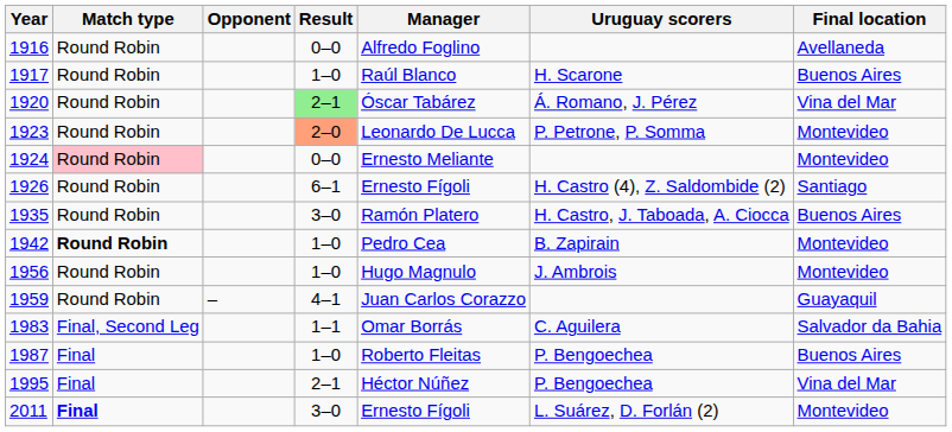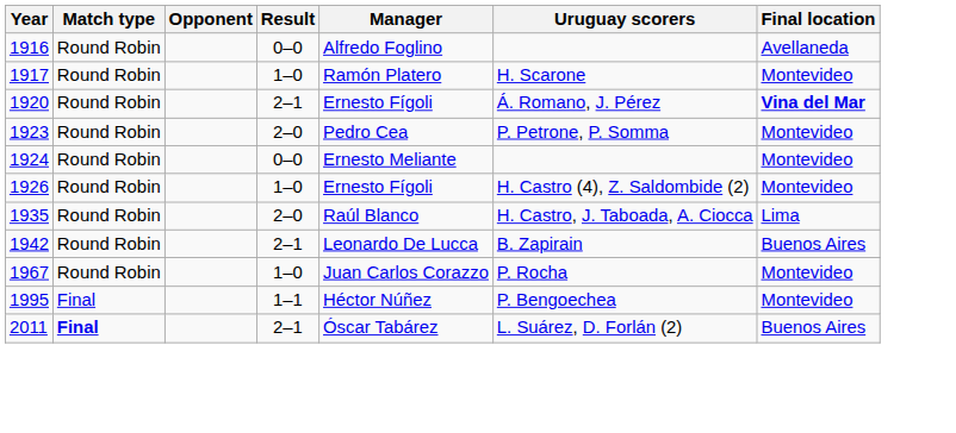1917 | Manager: Raúl Blanco -> Ramón Platero
1917 | Final location: Buenos Aires -> Montevideo
1920 | Result: lightgreen background -> no background
1920 | Manager: Óscar Tabárez -> Ernesto Fígoli
1920 | Final location: normal -> bold
1923 | Result: lightsalmon background -> no background
1923 | Manager: Leonardo De Lucca -> Pedro Cea
1924 | Match type: pink background -> no background
1926 | Result: 6–1 -> 1–0
1926 | Final location: Santiago -> Montevideo
1935 | Result: 3–0 -> 2–0
1935 | Manager: Ramón Platero -> Raúl Blanco
1935 | Final location: Buenos Aires -> Lima
1942 | Match type: bold -> normal
1942 | Result: 1–0 -> 2–1
1942 | Manager: Pedro Cea -> Leonardo De Lucca
1942 | Final location: Montevideo -> Buenos Aires
- row: 1956 | Round Robin | 1–0 | Hugo Magnulo | J. Ambrois | Montevideo
- row: 1959 | Round Robin | – | 4–1 | Juan Carlos Corazzo | Guayaquil
+ row: 1967 | Round Robin | 1–0 | Juan Carlos Corazzo | P. Rocha | Montevideo
- row: 1983 | Final, Second Leg | 1–1 | Omar Borrás | C. Aguilera | Salvador da Bahia
- row: 1987 | Final | 1–0 | Roberto Fleitas | P. Bengoechea | Buenos Aires
1995 | Result: 2–1 -> 1–1
1995 | Final location: Vina del Mar -> Montevideo
2011 | Result: 3–0 -> 2–1
2011 | Manager: Ernesto Fígoli -> Óscar Tabárez
2011 | Final location: Montevideo -> Buenos Aires
